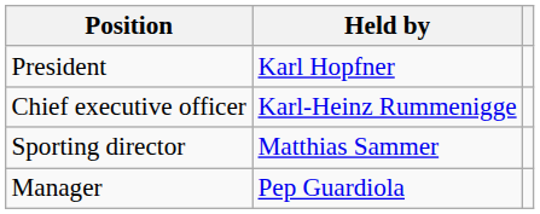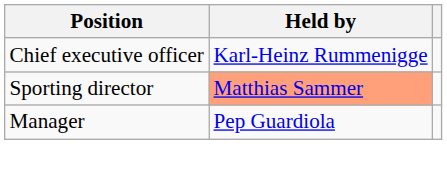- row: President | Karl Hopfner
Sporting director | Held by: no background -> lightsalmon background
